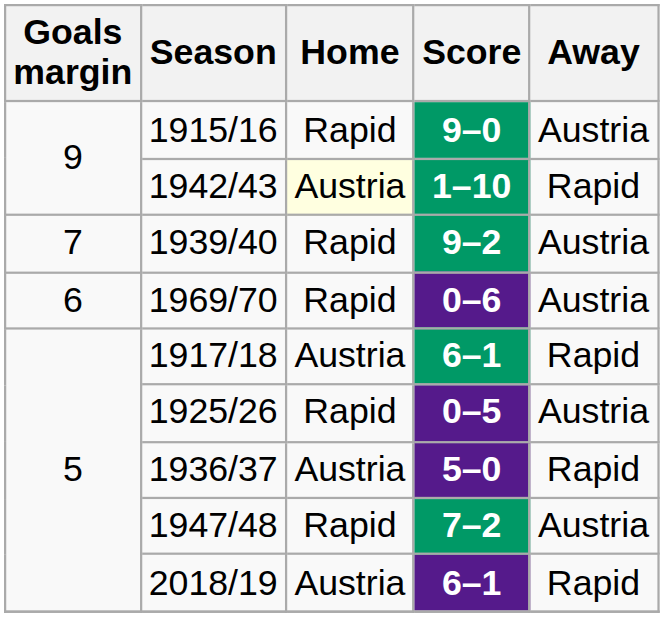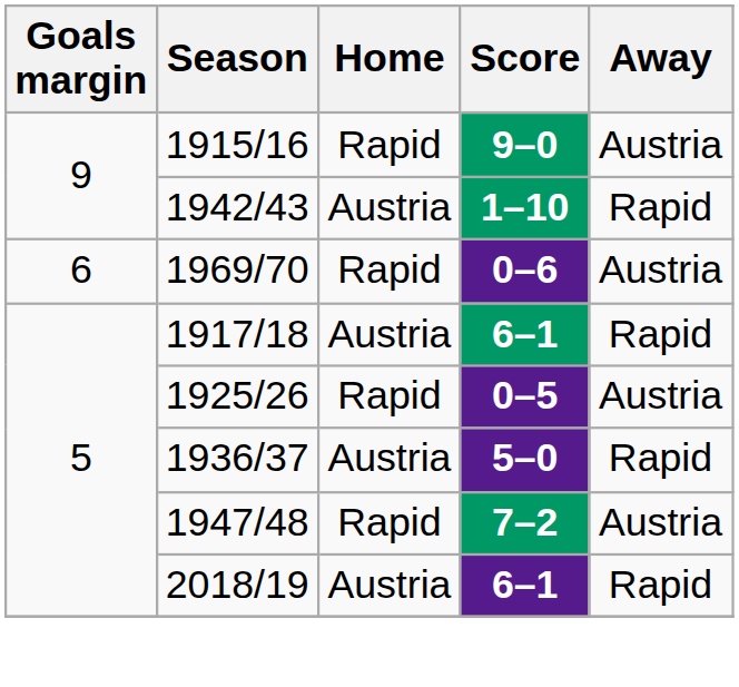1942/43 | Home: lightyellow background -> no background
- row: 7 | 1939/40 | Rapid | 9–2 | Austria
